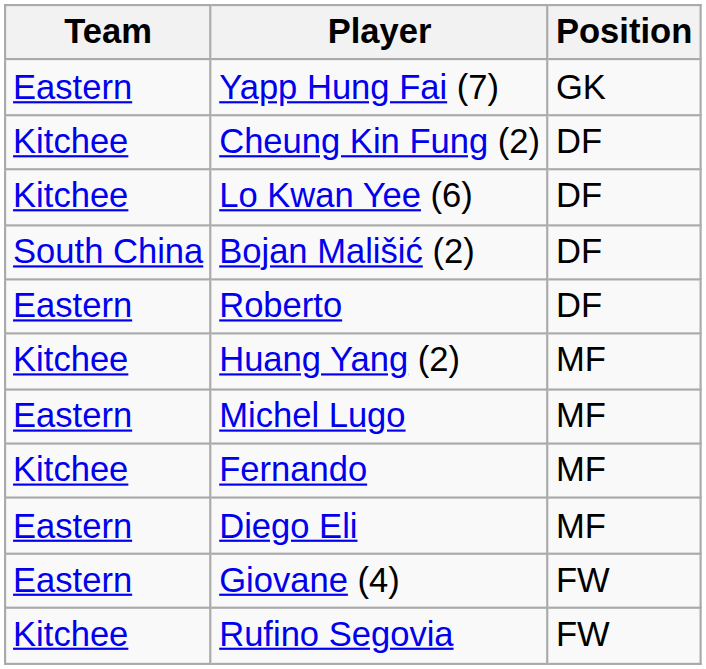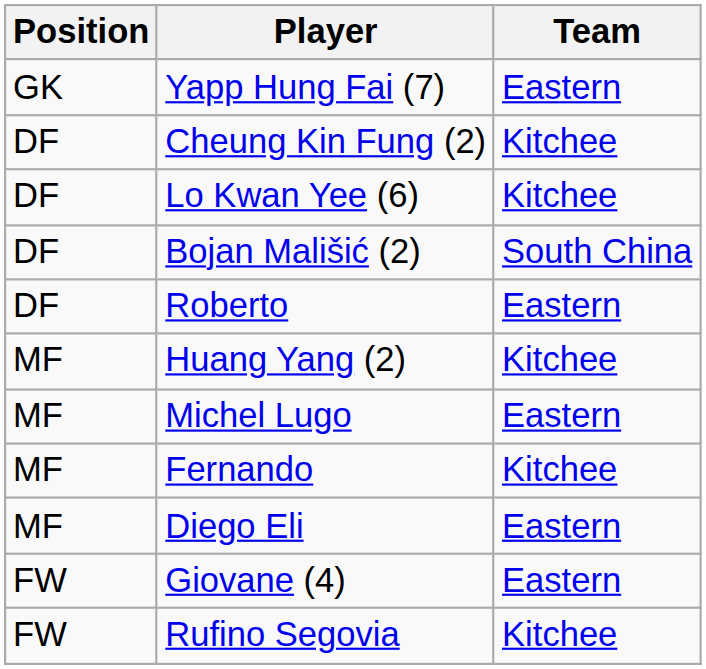columns swapped: Position <-> Team
